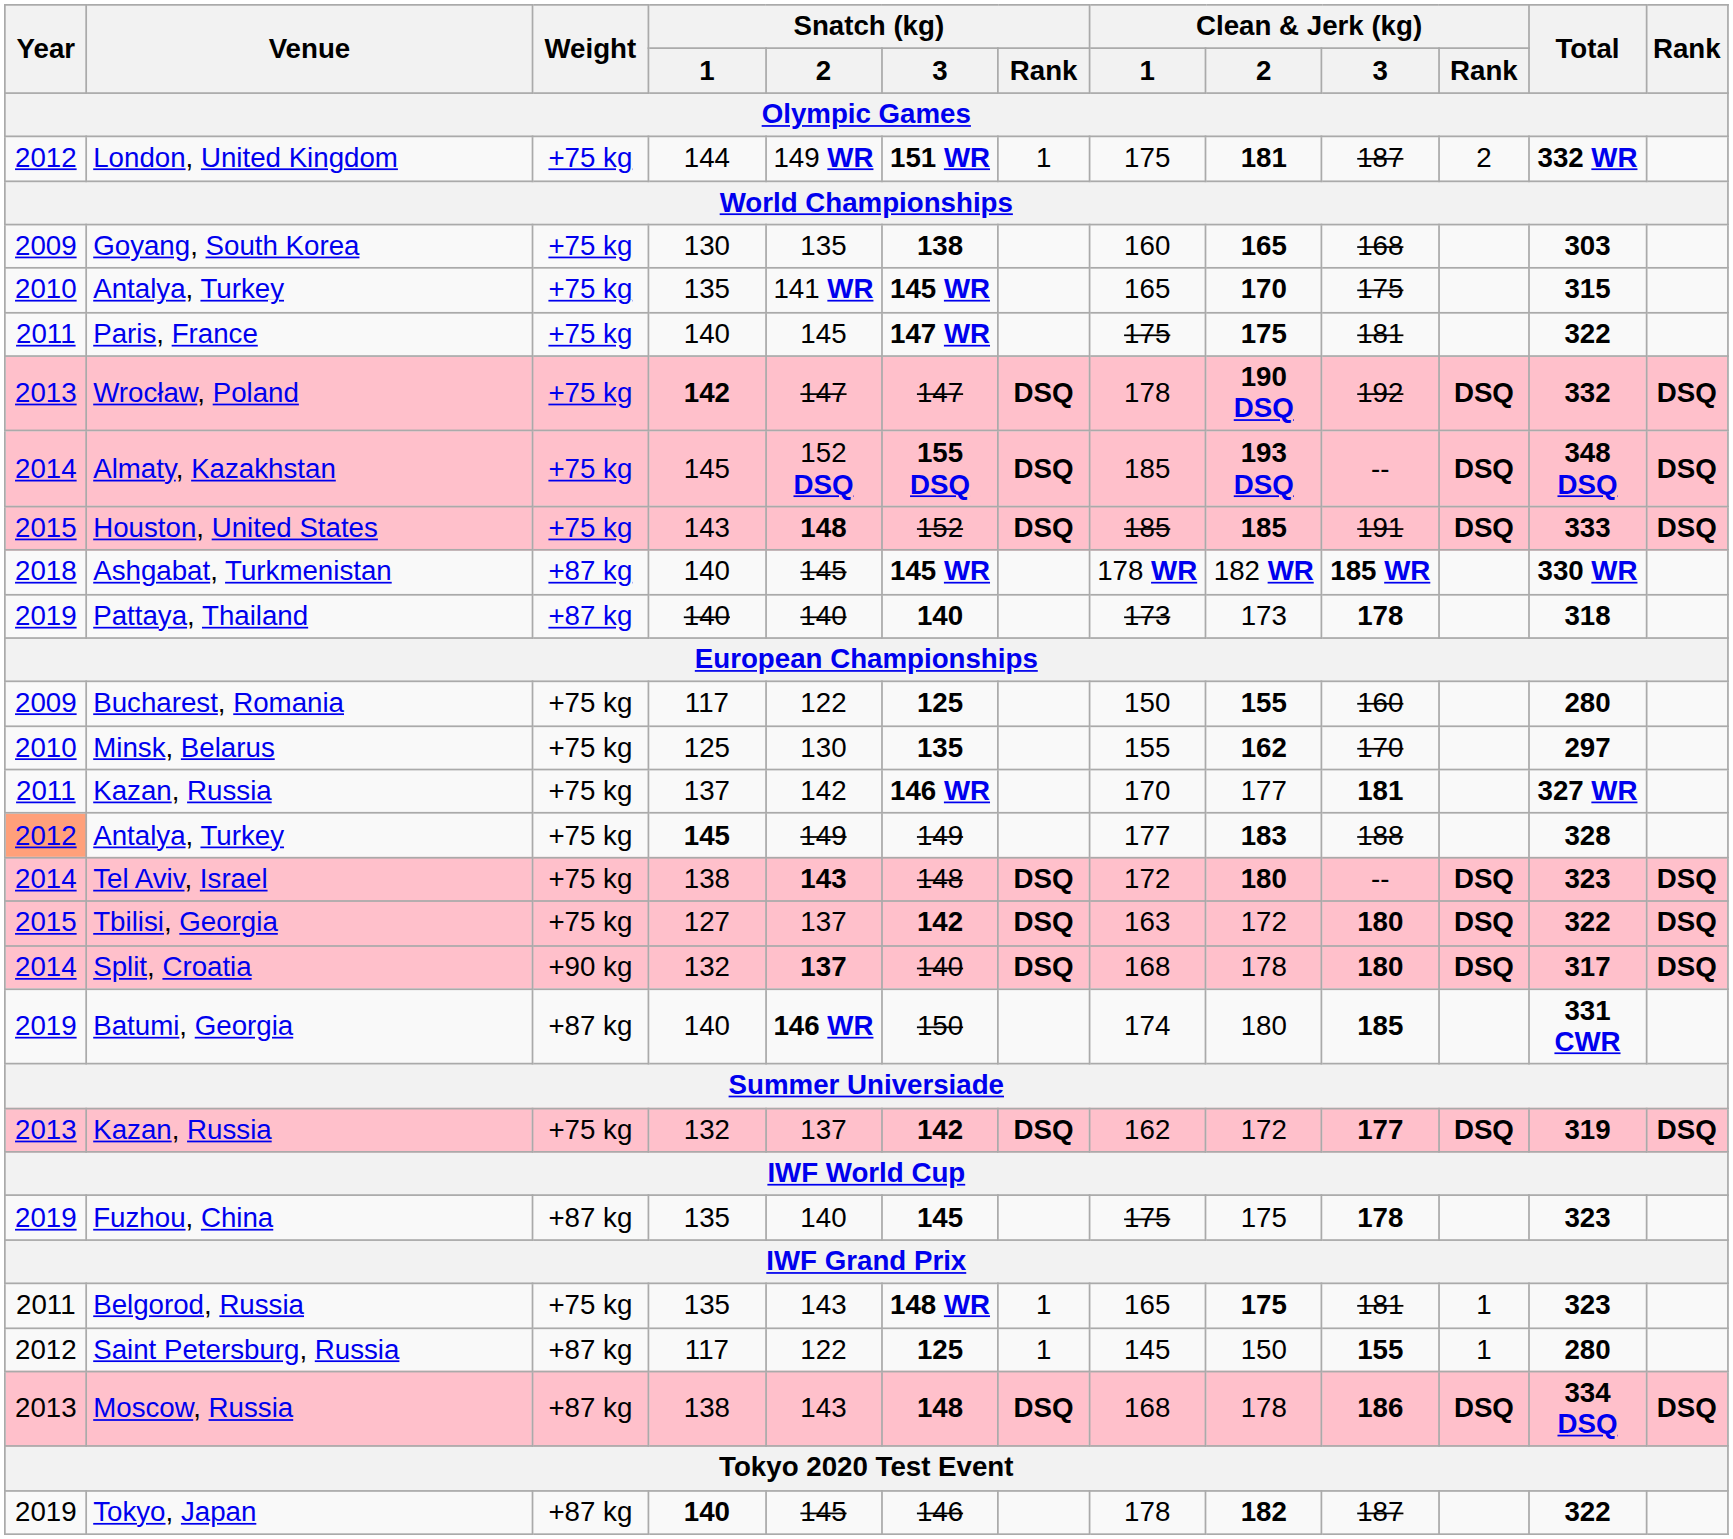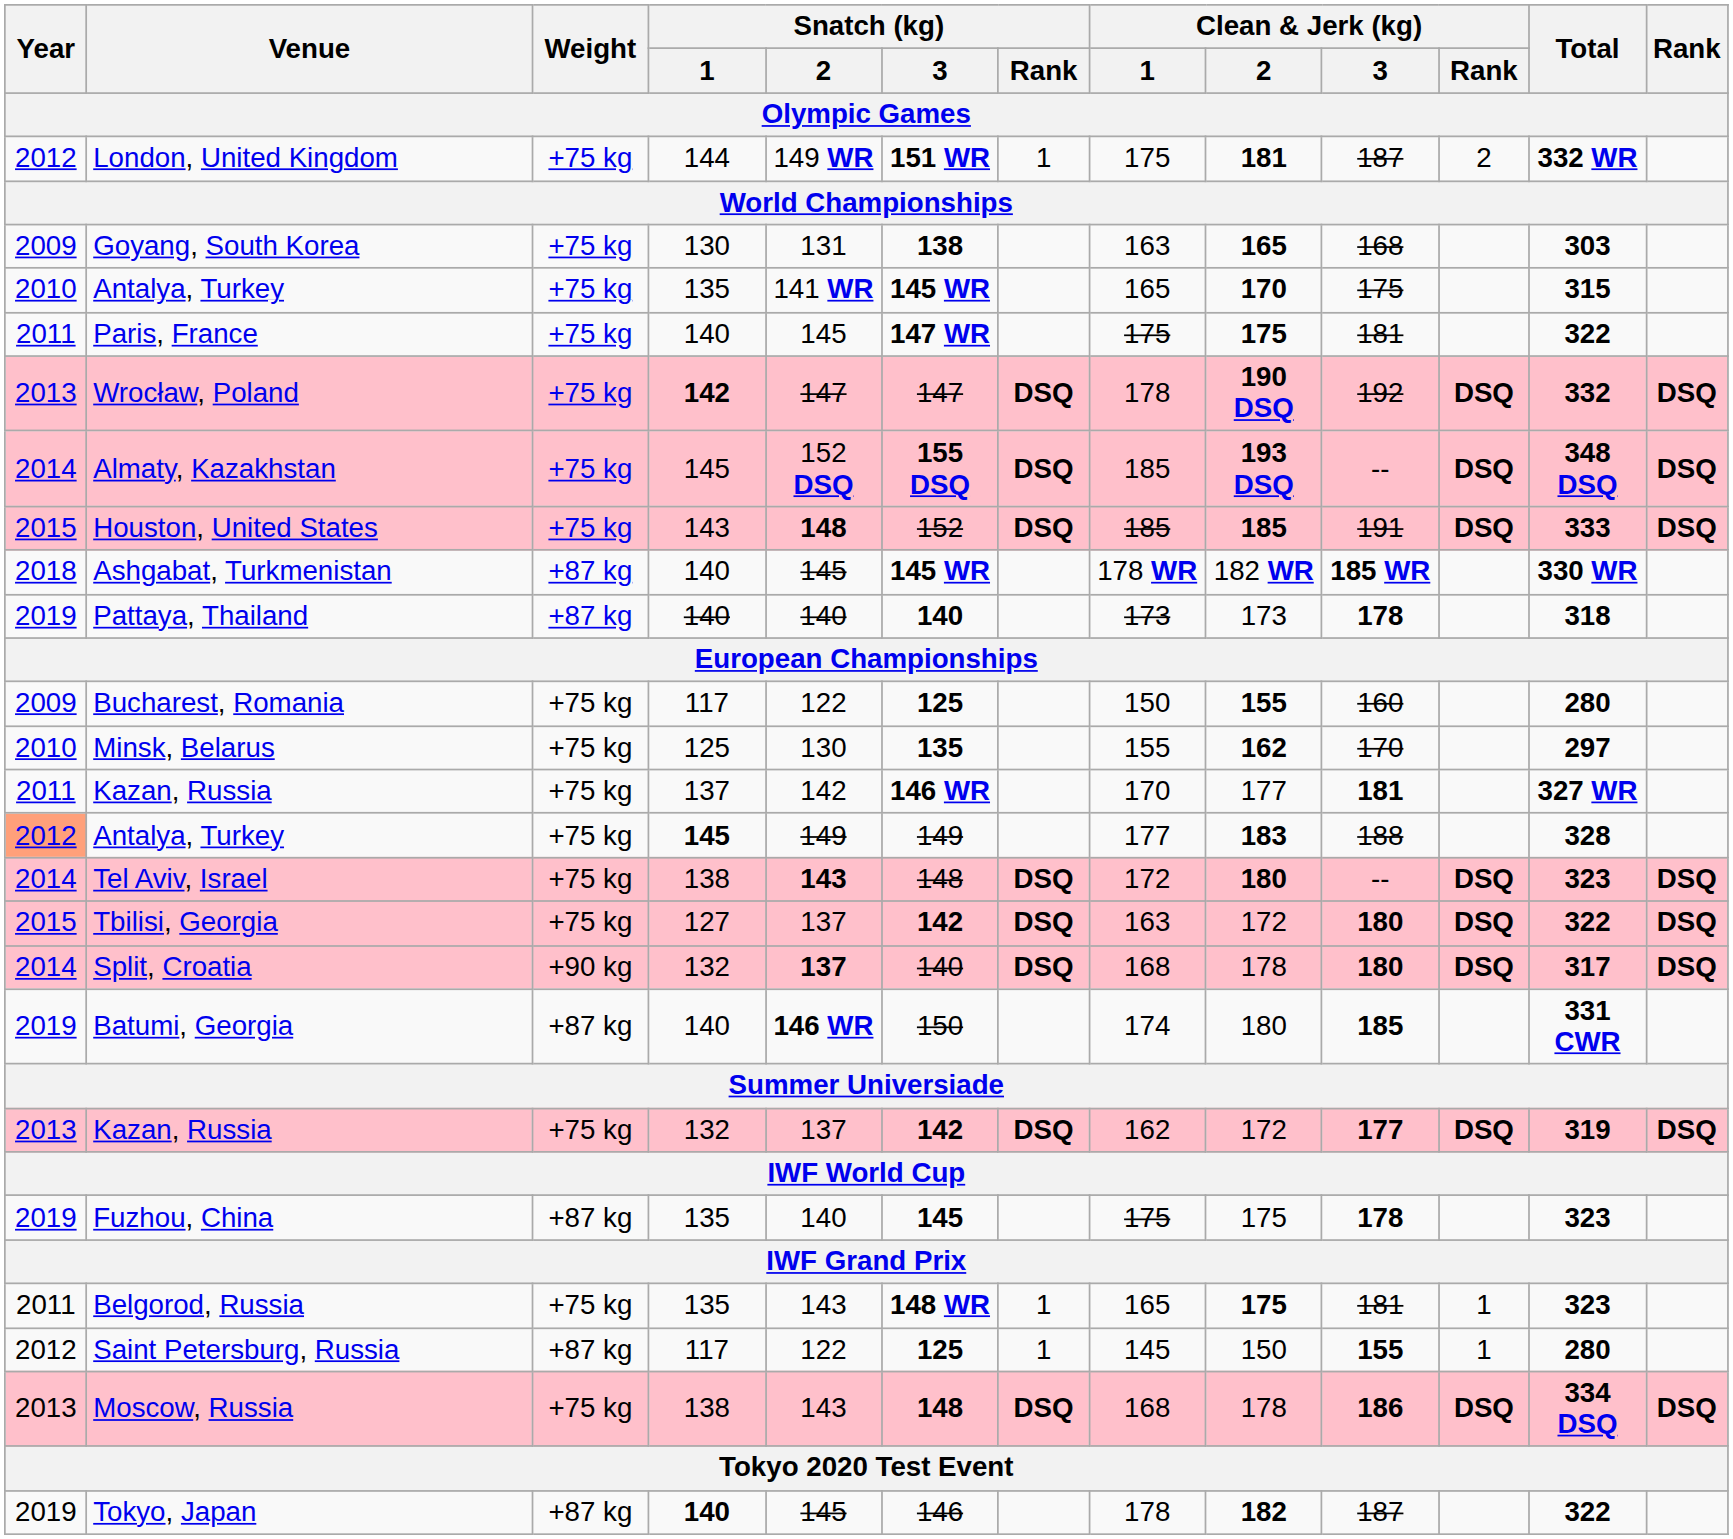Goyang, South Korea | Snatch (kg) / 2: 135 -> 131
Goyang, South Korea | Clean & Jerk (kg) / 1: 160 -> 163
Moscow, Russia | Weight: +87 kg -> +75 kg
